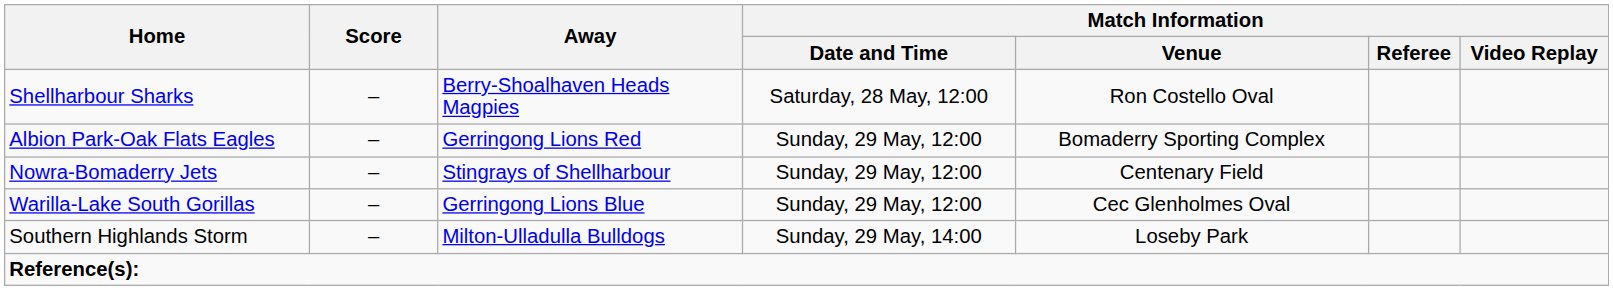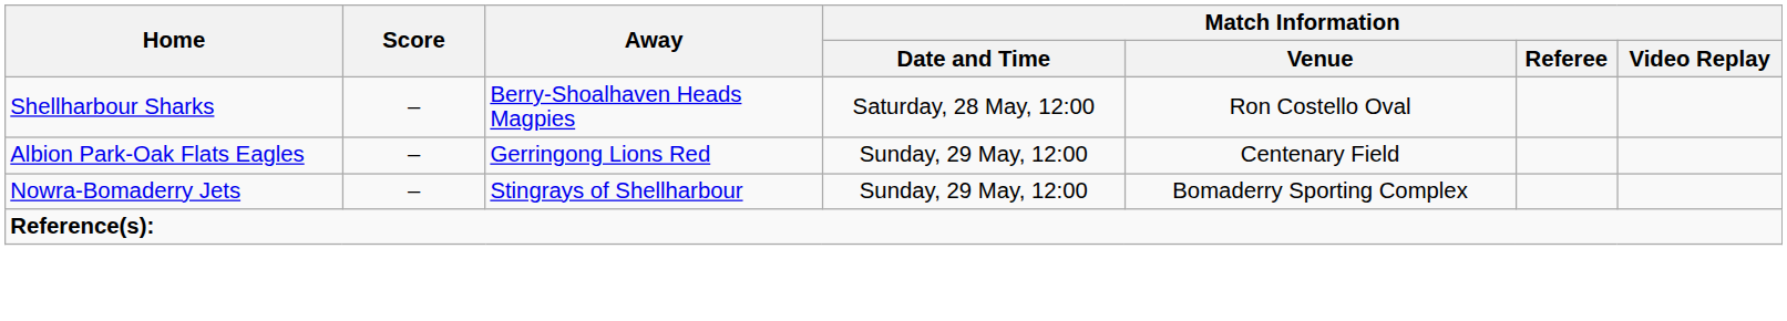Albion Park-Oak Flats Eagles | Match Information / Venue: Bomaderry Sporting Complex -> Centenary Field
Nowra-Bomaderry Jets | Match Information / Venue: Centenary Field -> Bomaderry Sporting Complex
- row: Warilla-Lake South Gorillas | – | Gerringong Lions Blue | Sunday, 29 May, 12:00 | Cec Glenholmes Oval
- row: Southern Highlands Storm | – | Milton-Ulladulla Bulldogs | Sunday, 29 May, 14:00 | Loseby Park
